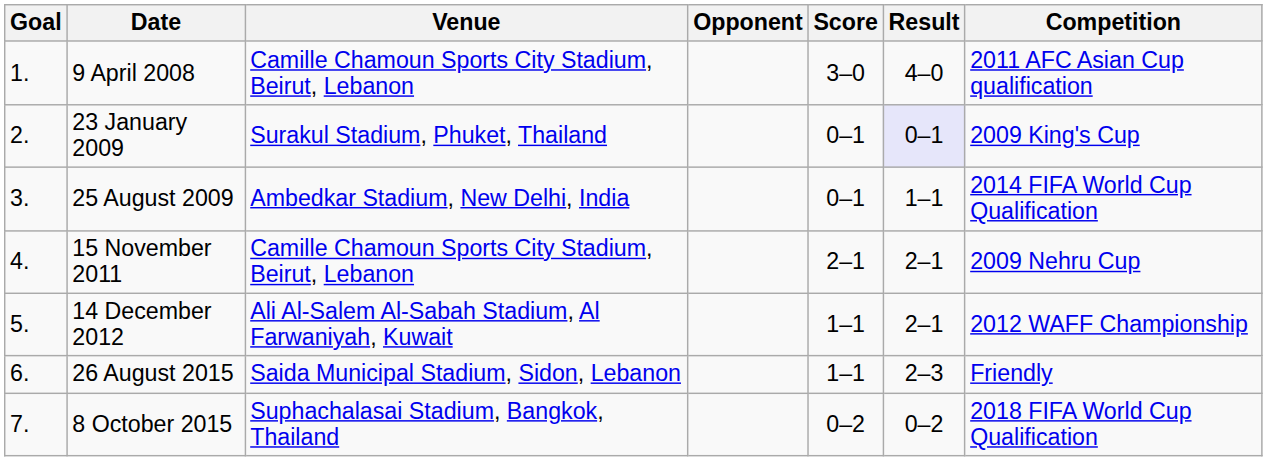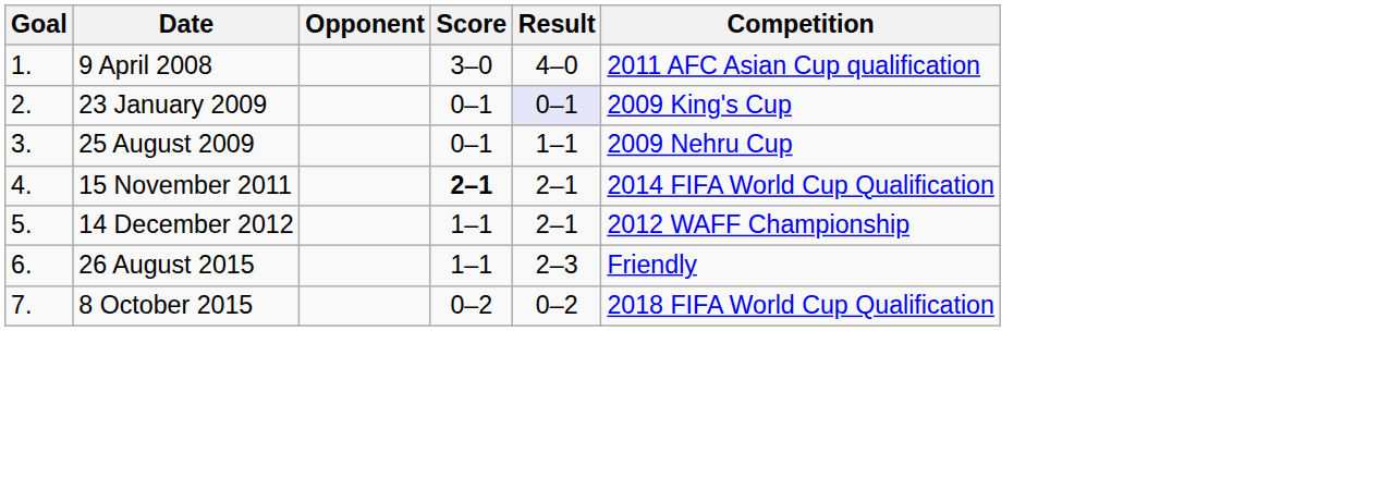- column: Venue | Camille Chamoun Sports City Stadium, Beirut, Lebanon | Surakul Stadium, Phuket, Thailand | Ambedkar Stadium, New Delhi, India | Camille Chamoun Sports City Stadium, Beirut, Lebanon | Ali Al-Salem Al-Sabah Stadium, Al Farwaniyah, Kuwait | Saida Municipal Stadium, Sidon, Lebanon | Suphachalasai Stadium, Bangkok, Thailand
25 August 2009 | Competition: 2014 FIFA World Cup Qualification -> 2009 Nehru Cup
15 November 2011 | Score: normal -> bold
15 November 2011 | Competition: 2009 Nehru Cup -> 2014 FIFA World Cup Qualification
